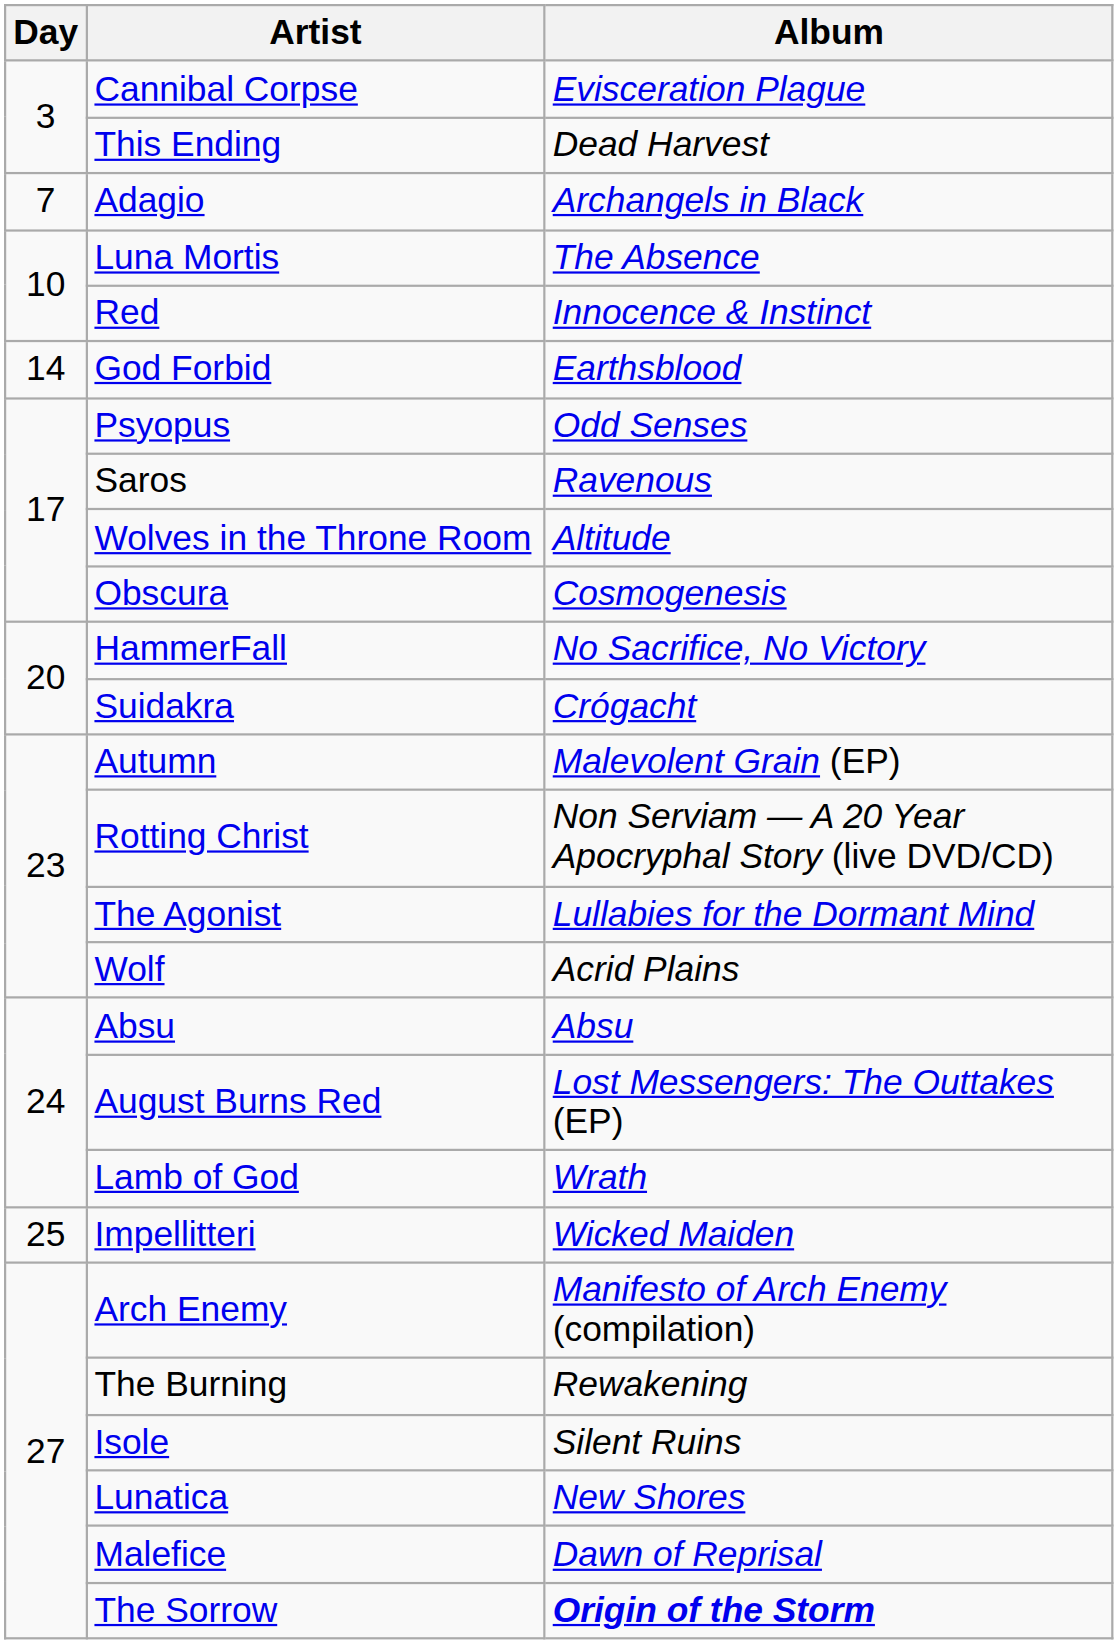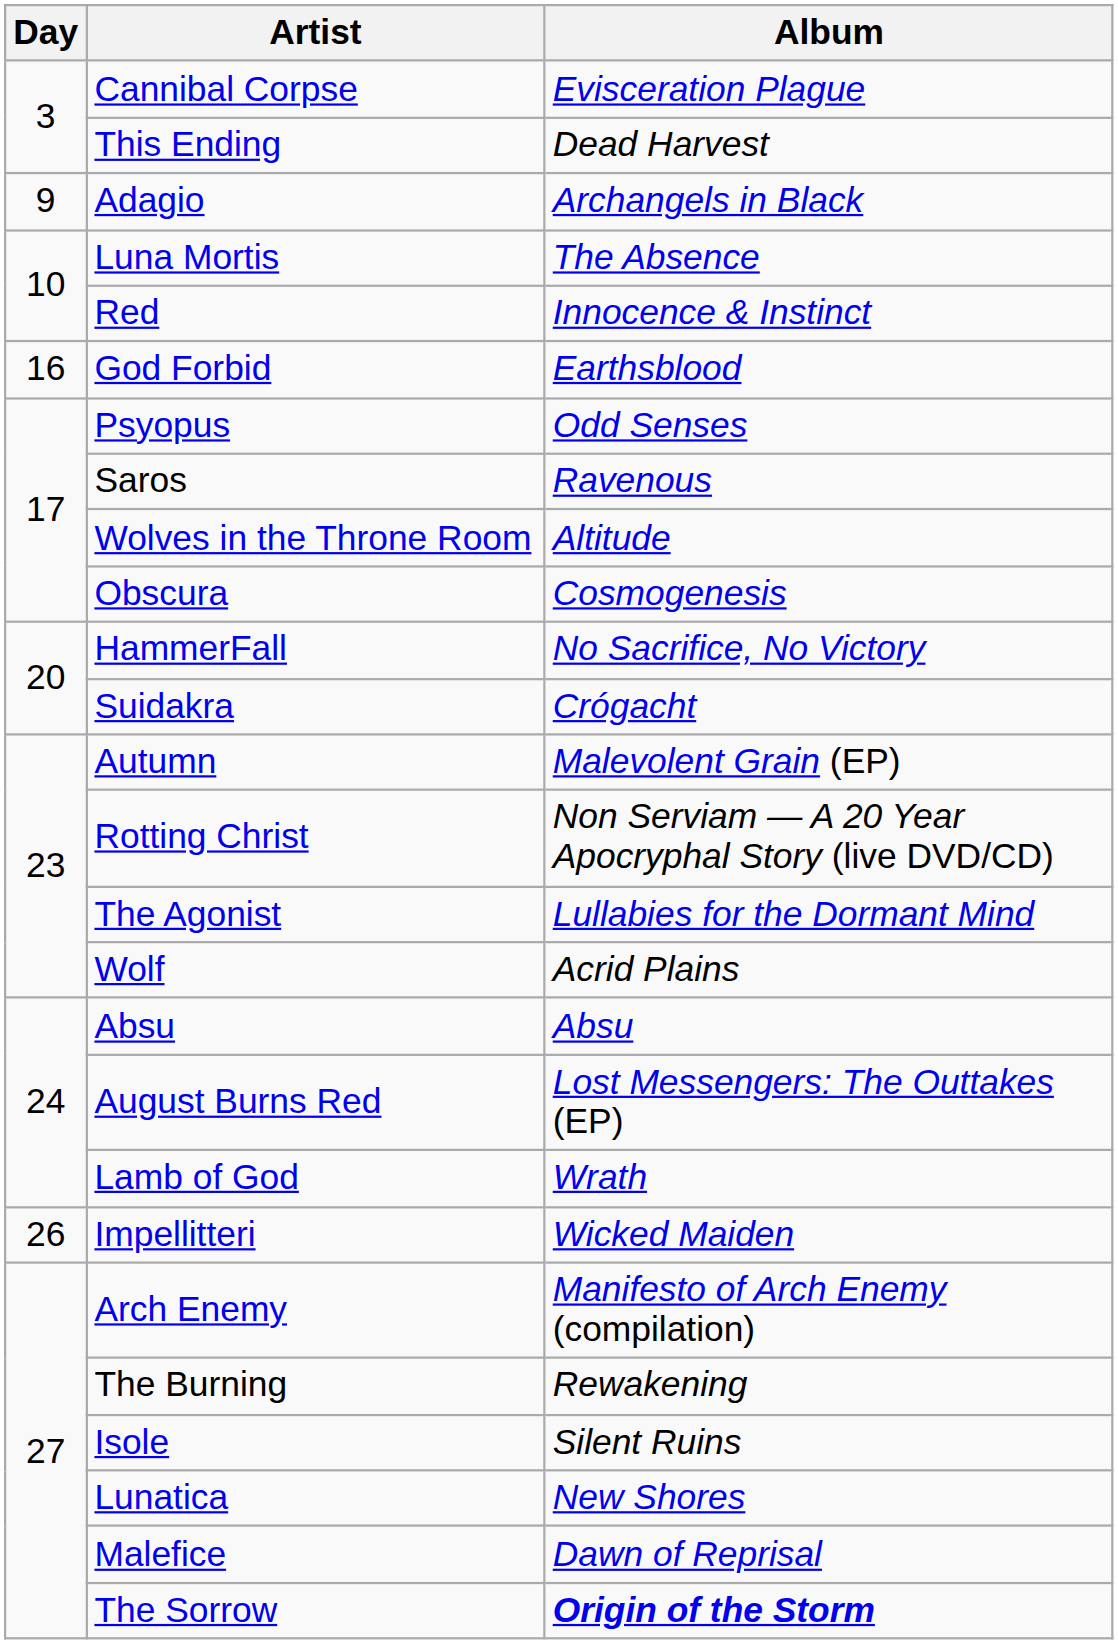Adagio | Day: 7 -> 9
God Forbid | Day: 14 -> 16
Impellitteri | Day: 25 -> 26
